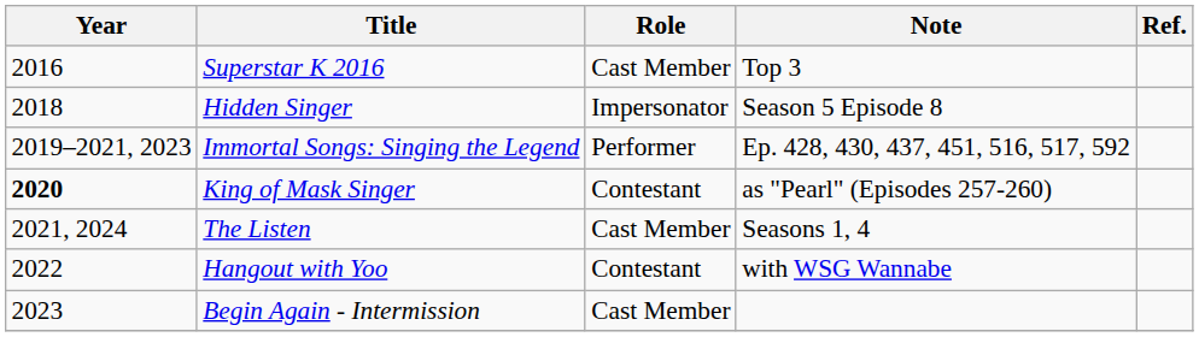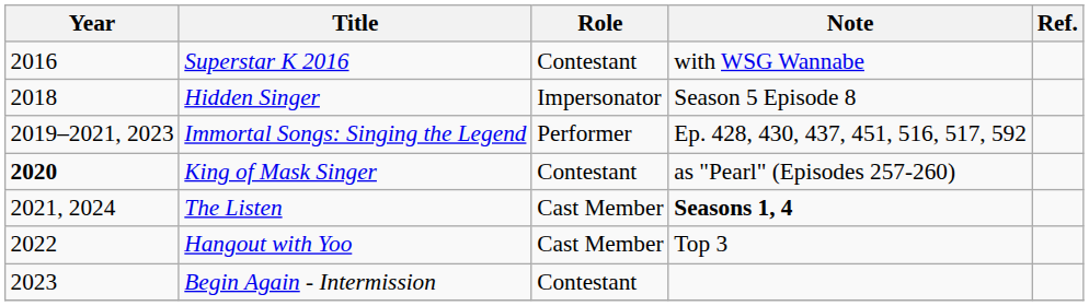Superstar K 2016 | Role: Cast Member -> Contestant
Superstar K 2016 | Note: Top 3 -> with WSG Wannabe
The Listen | Note: normal -> bold
Hangout with Yoo | Role: Contestant -> Cast Member
Hangout with Yoo | Note: with WSG Wannabe -> Top 3
Begin Again - Intermission | Role: Cast Member -> Contestant
